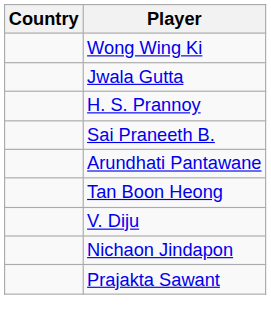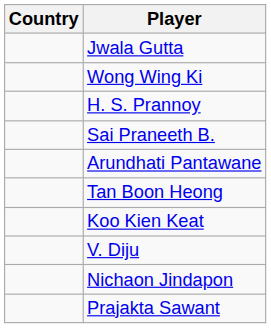rows swapped: Jwala Gutta <-> Wong Wing Ki
+ row: Koo Kien Keat
